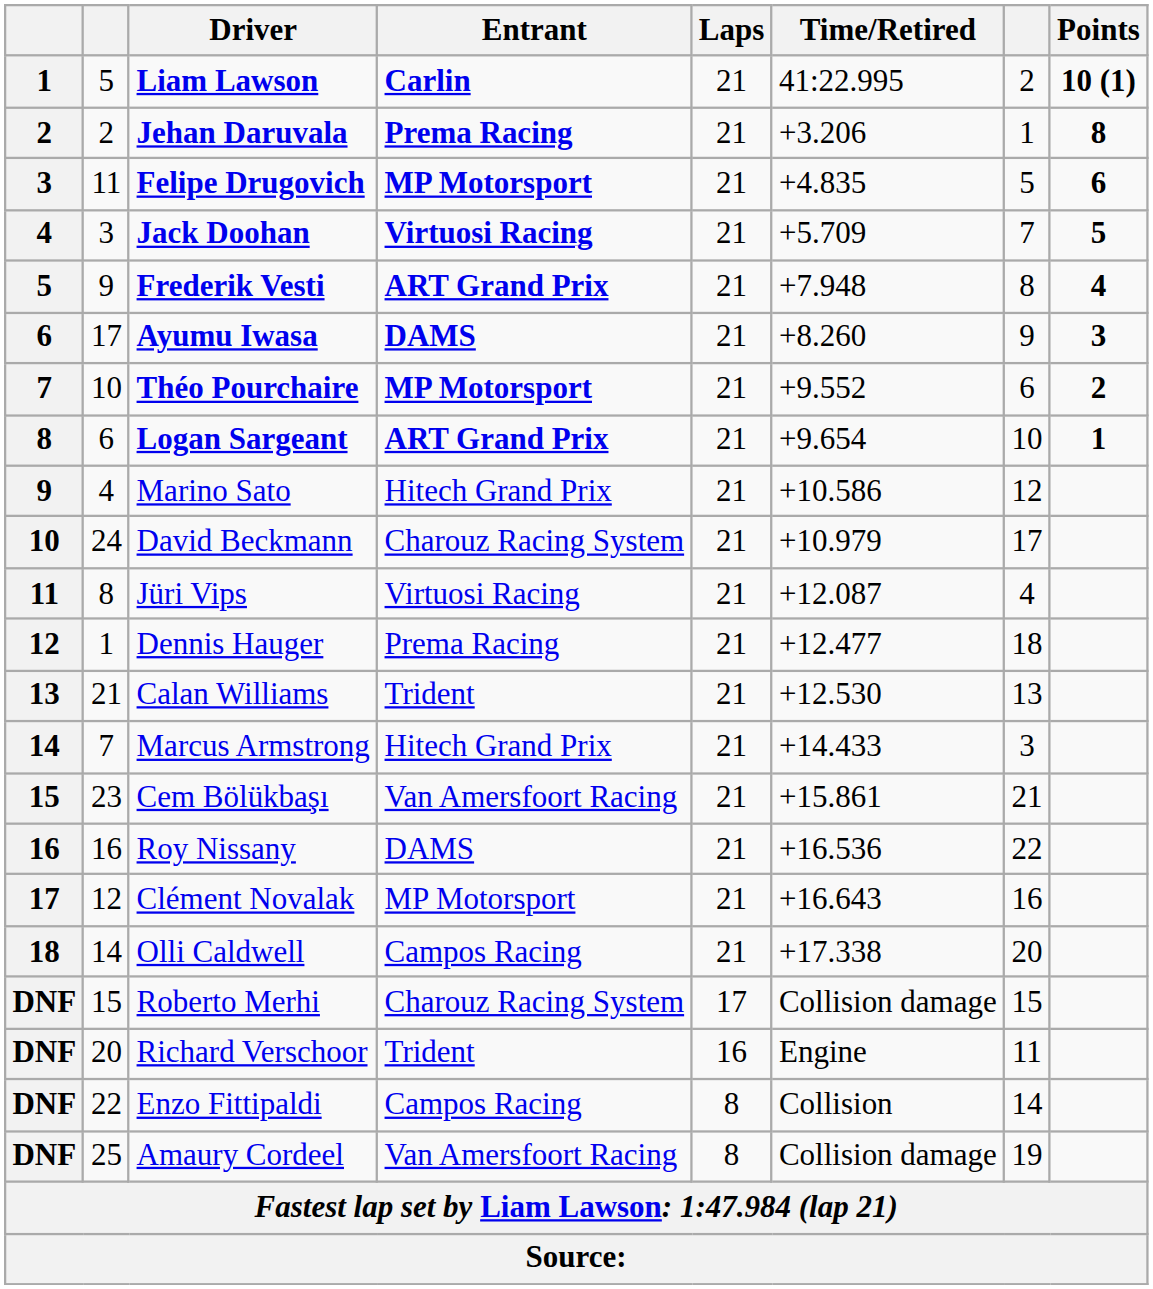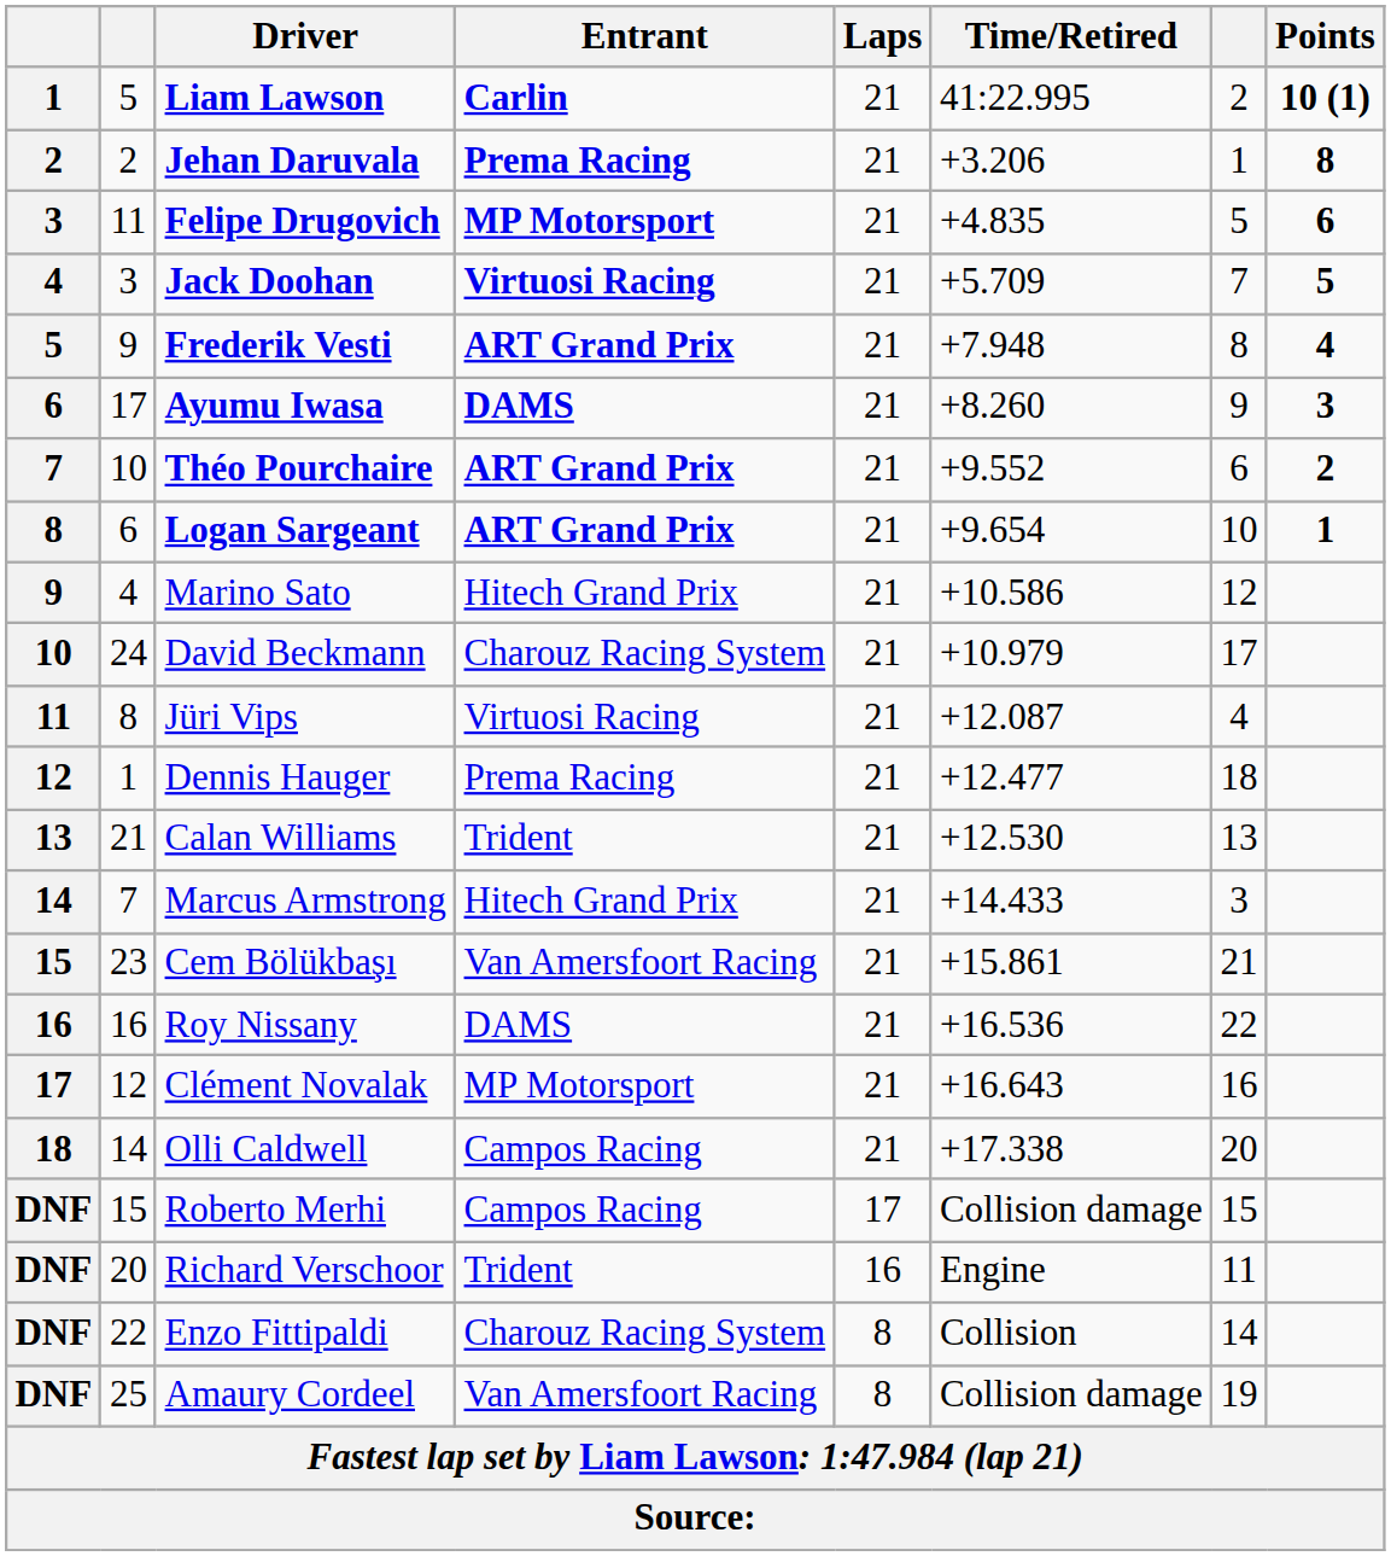Théo Pourchaire | Entrant: MP Motorsport -> ART Grand Prix
Roberto Merhi | Entrant: Charouz Racing System -> Campos Racing
Enzo Fittipaldi | Entrant: Campos Racing -> Charouz Racing System
